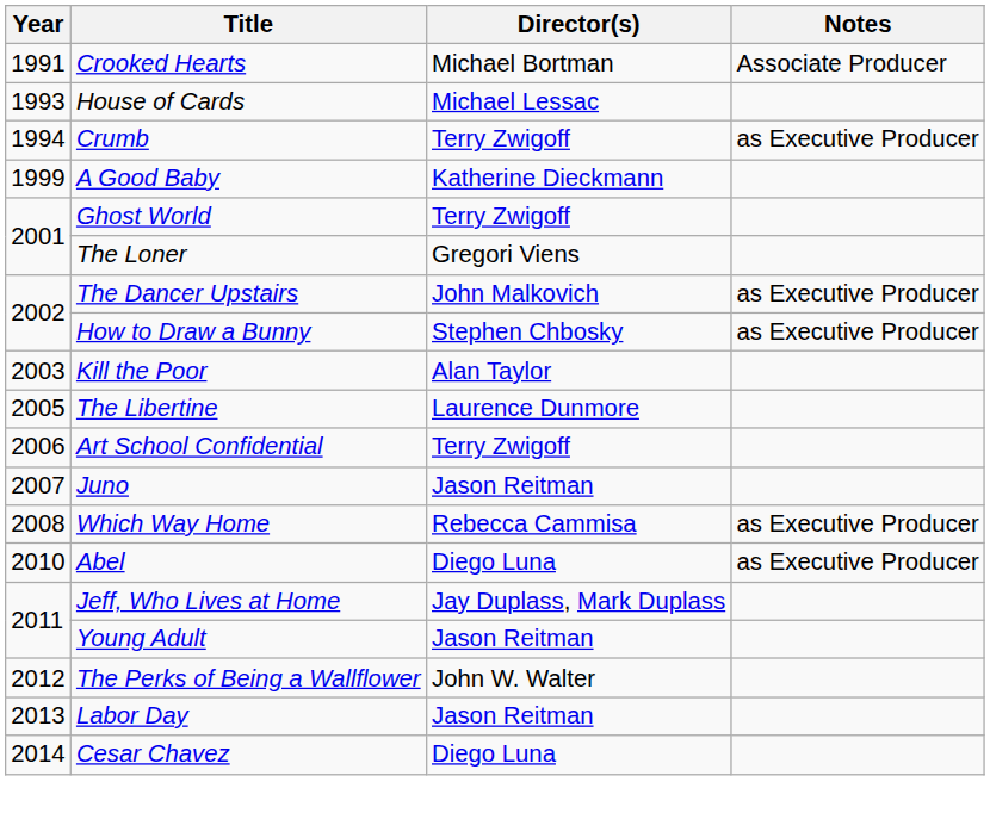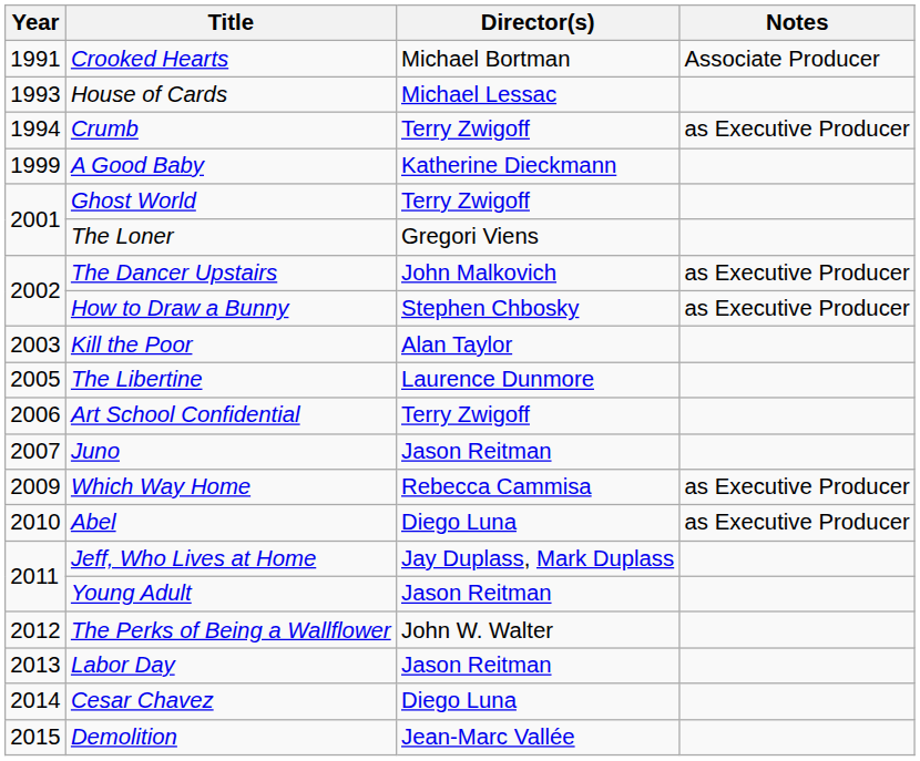Which Way Home | Year: 2008 -> 2009
+ row: 2015 | Demolition | Jean-Marc Vallée
